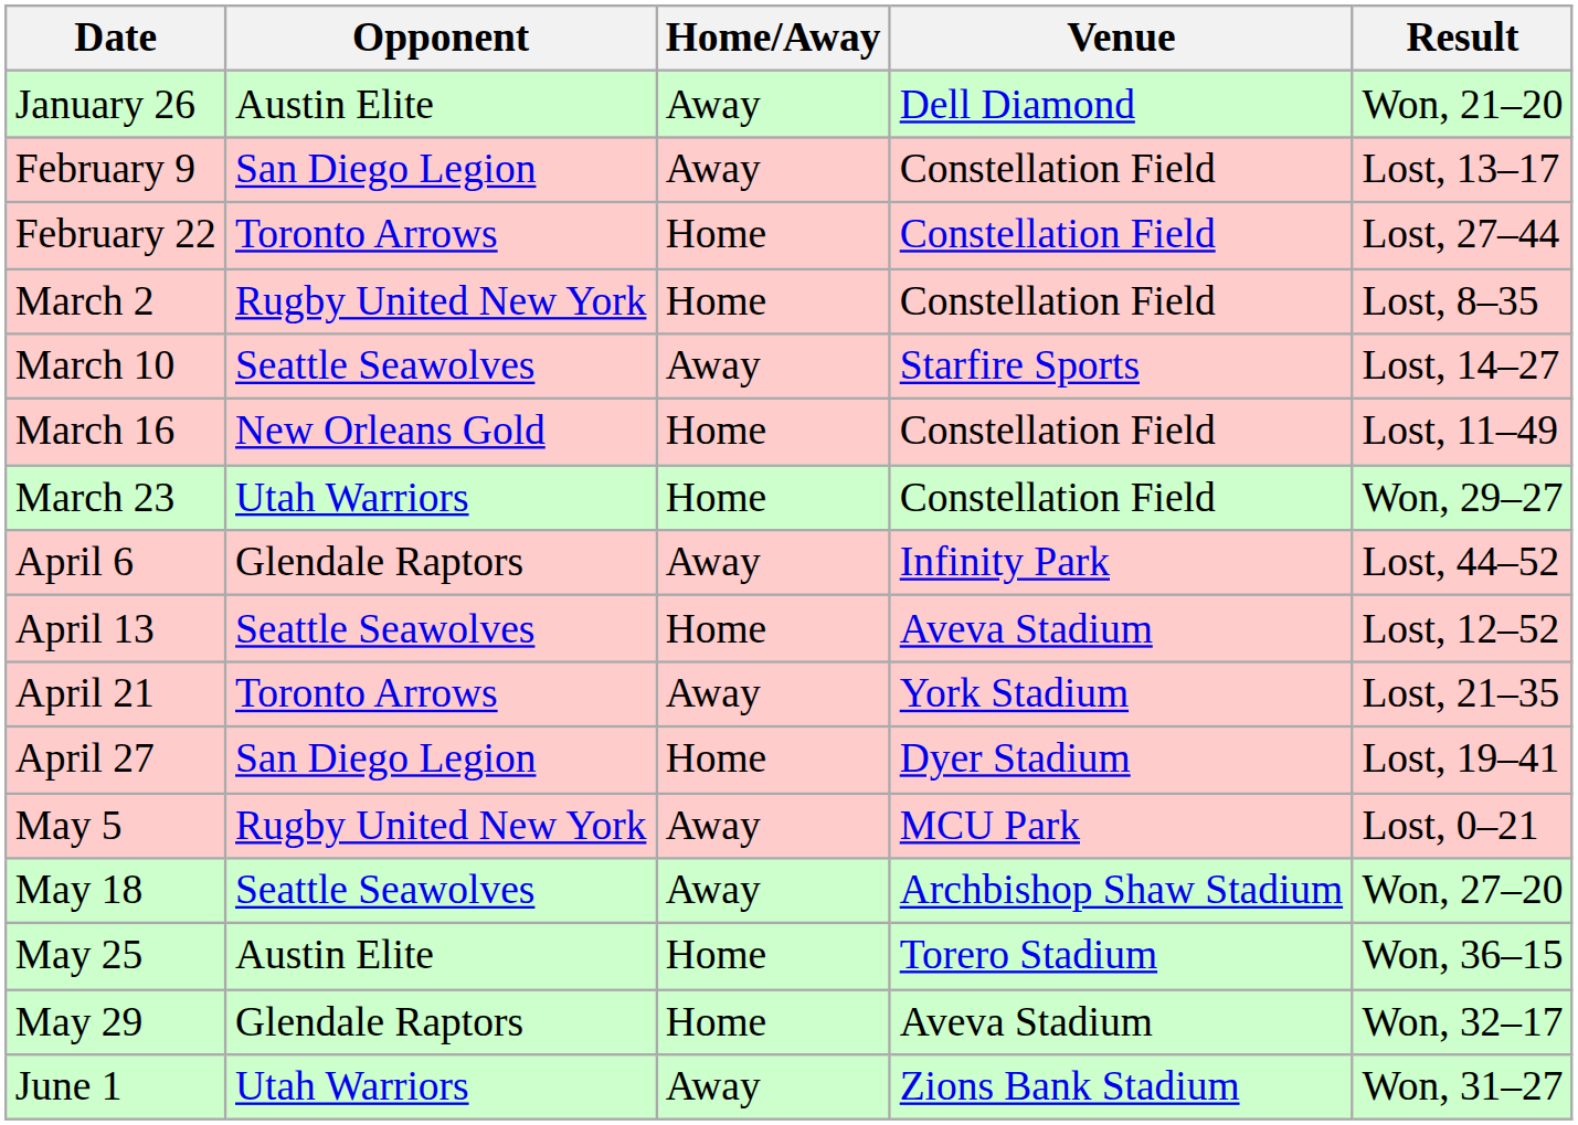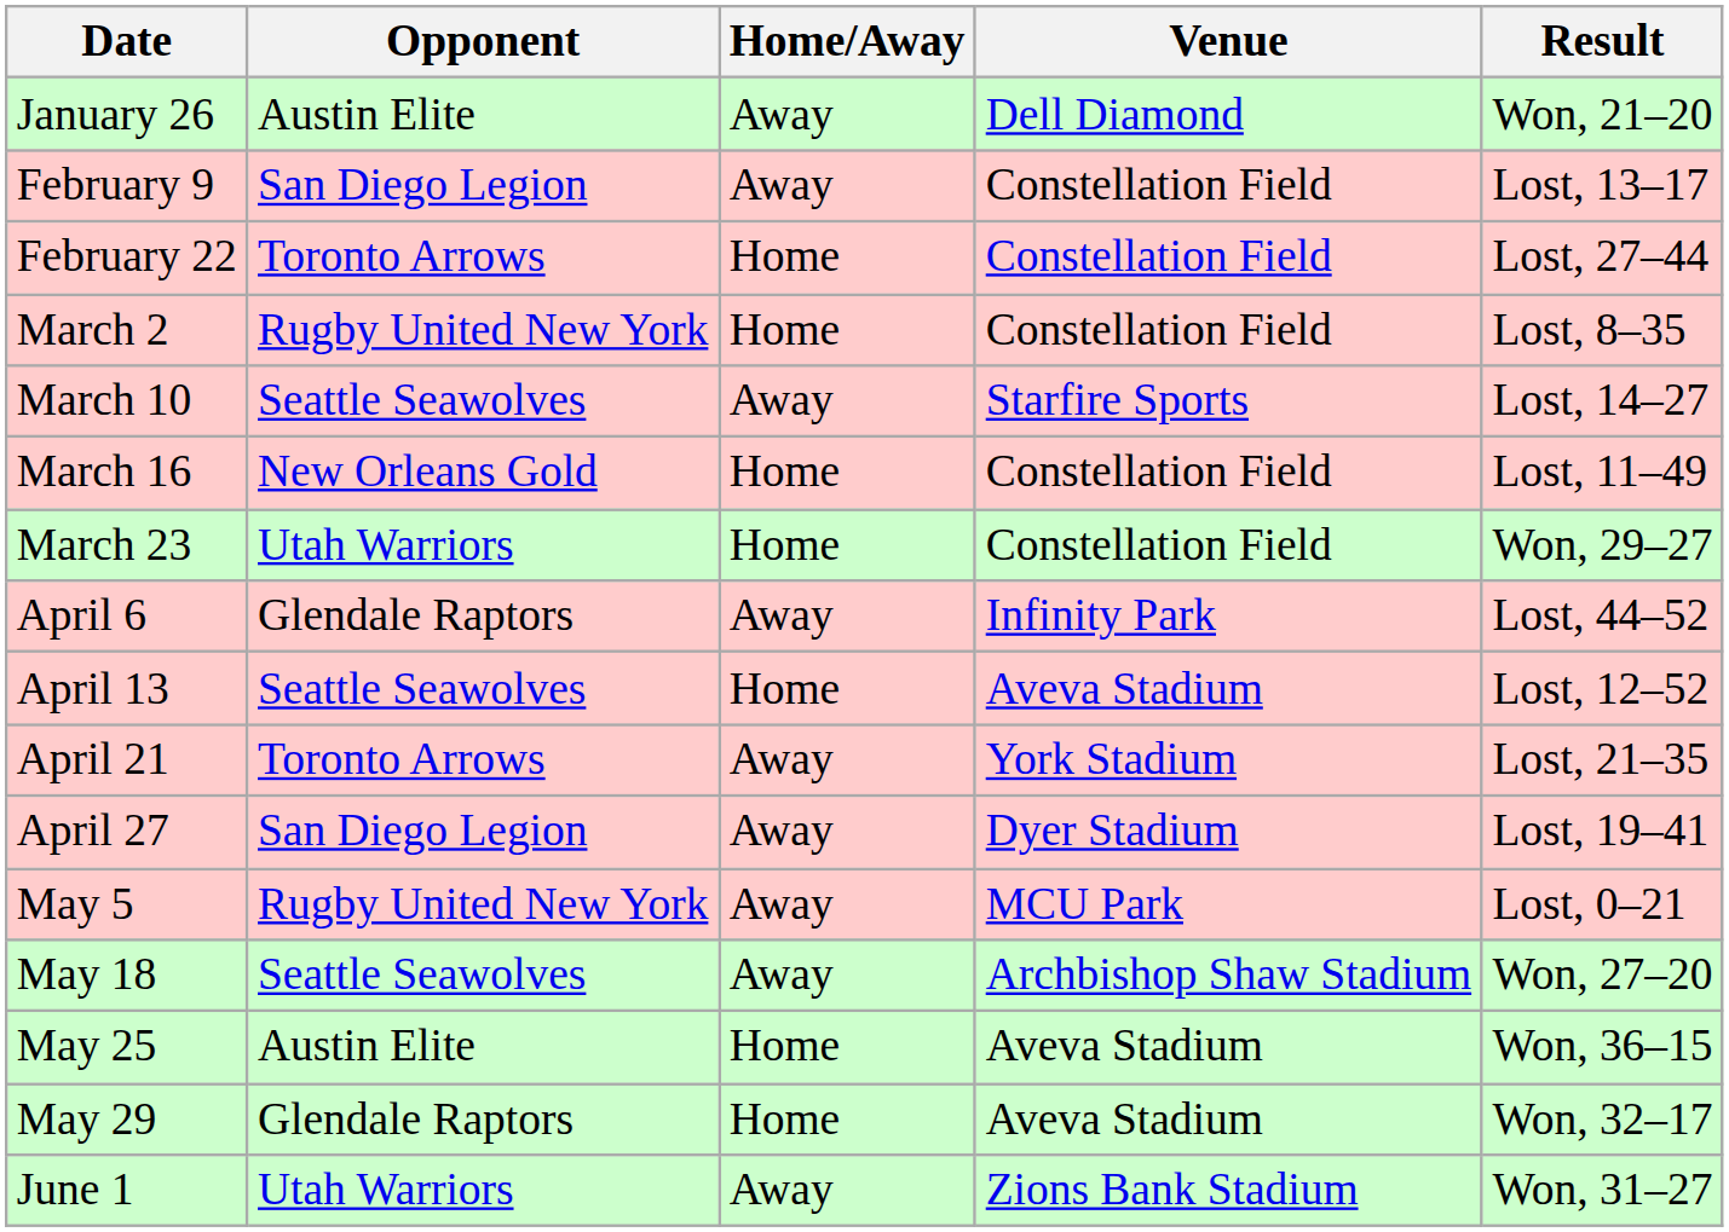April 27 | Home/Away: Home -> Away
May 25 | Venue: Torero Stadium -> Aveva Stadium
